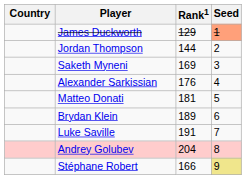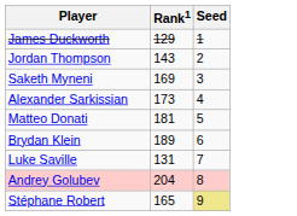- column: Country
James Duckworth | Seed: lightsalmon background -> no background
Jordan Thompson | Rank1: 144 -> 143
Alexander Sarkissian | Rank1: 176 -> 173
Luke Saville | Rank1: 191 -> 131
Stéphane Robert | Rank1: 166 -> 165
